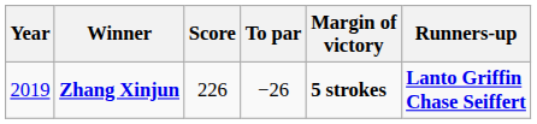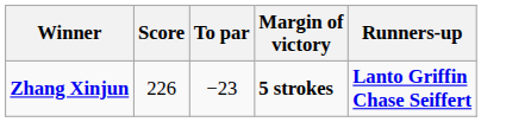- column: Year | 2019
Zhang Xinjun | To par: −26 -> −23
